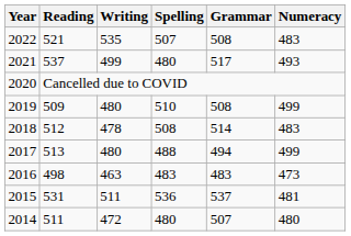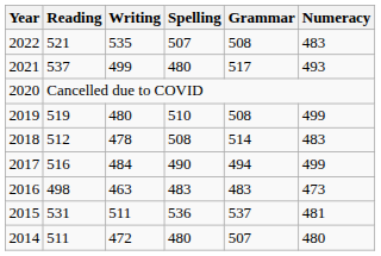2019 | Reading: 509 -> 519
2017 | Reading: 513 -> 516
2017 | Writing: 480 -> 484
2017 | Spelling: 488 -> 490
